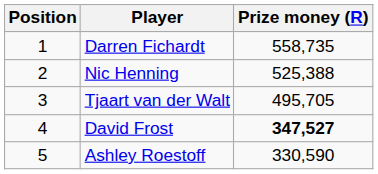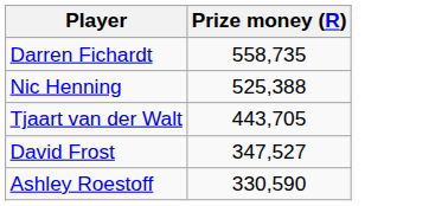- column: Position | 1 | 2 | 3 | 4 | 5
Tjaart van der Walt | Prize money (R): 495,705 -> 443,705
David Frost | Prize money (R): bold -> normal
